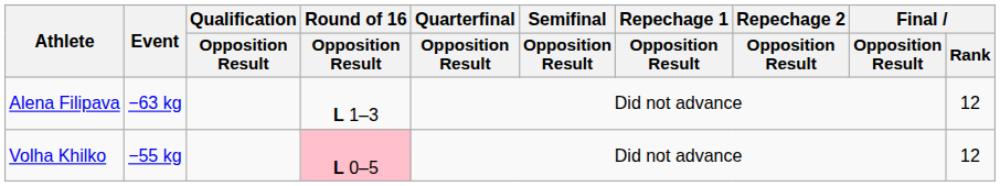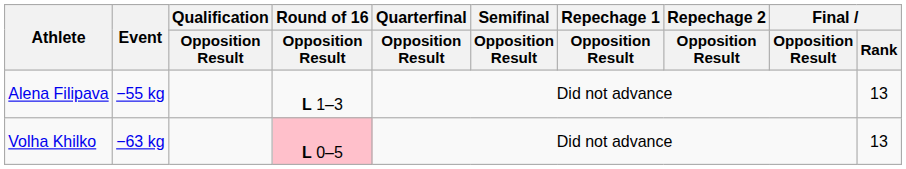Alena Filipava | Event: −63 kg -> −55 kg
Alena Filipava | Final / Rank: 12 -> 13
Volha Khilko | Event: −55 kg -> −63 kg
Volha Khilko | Final / Rank: 12 -> 13
